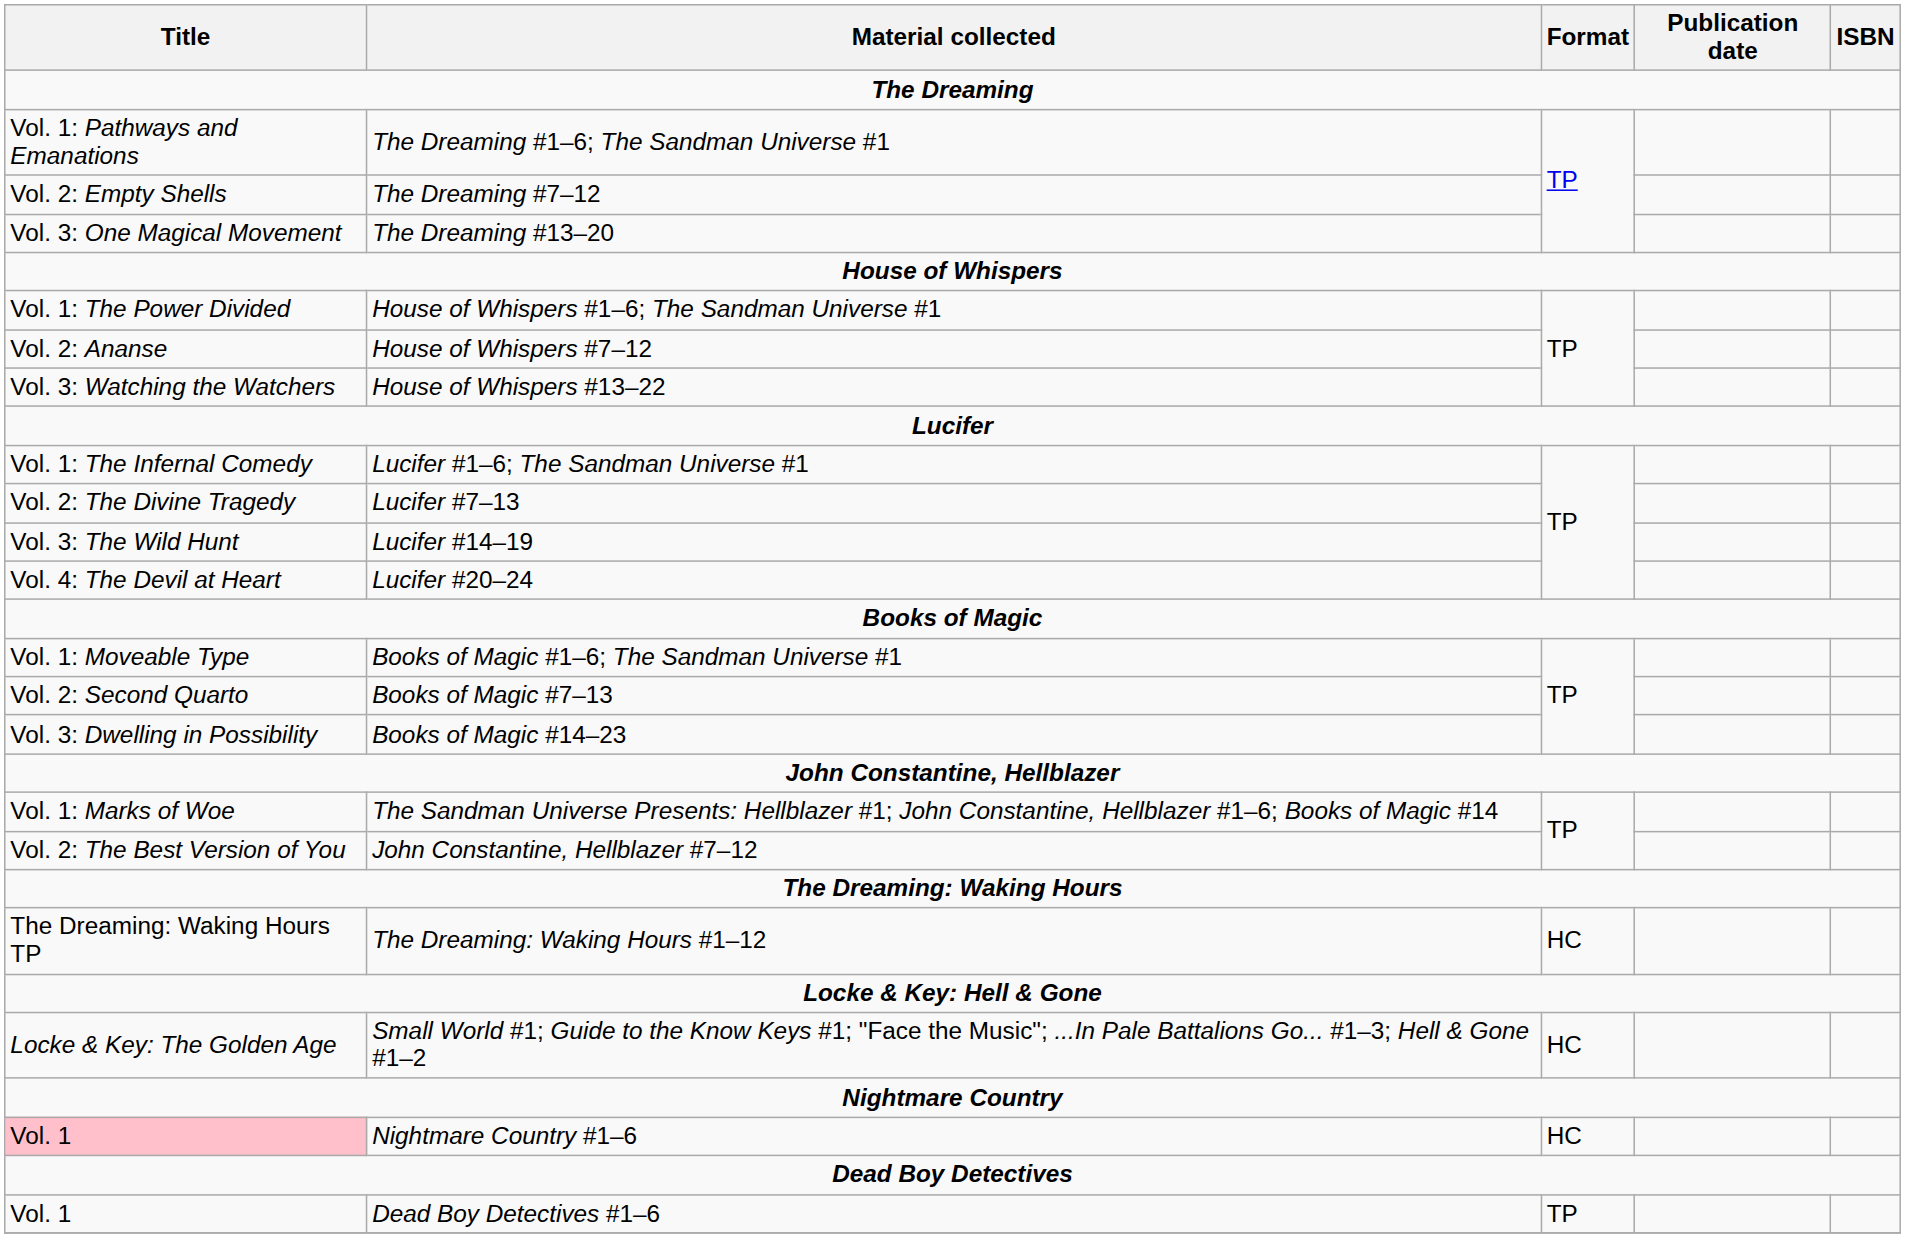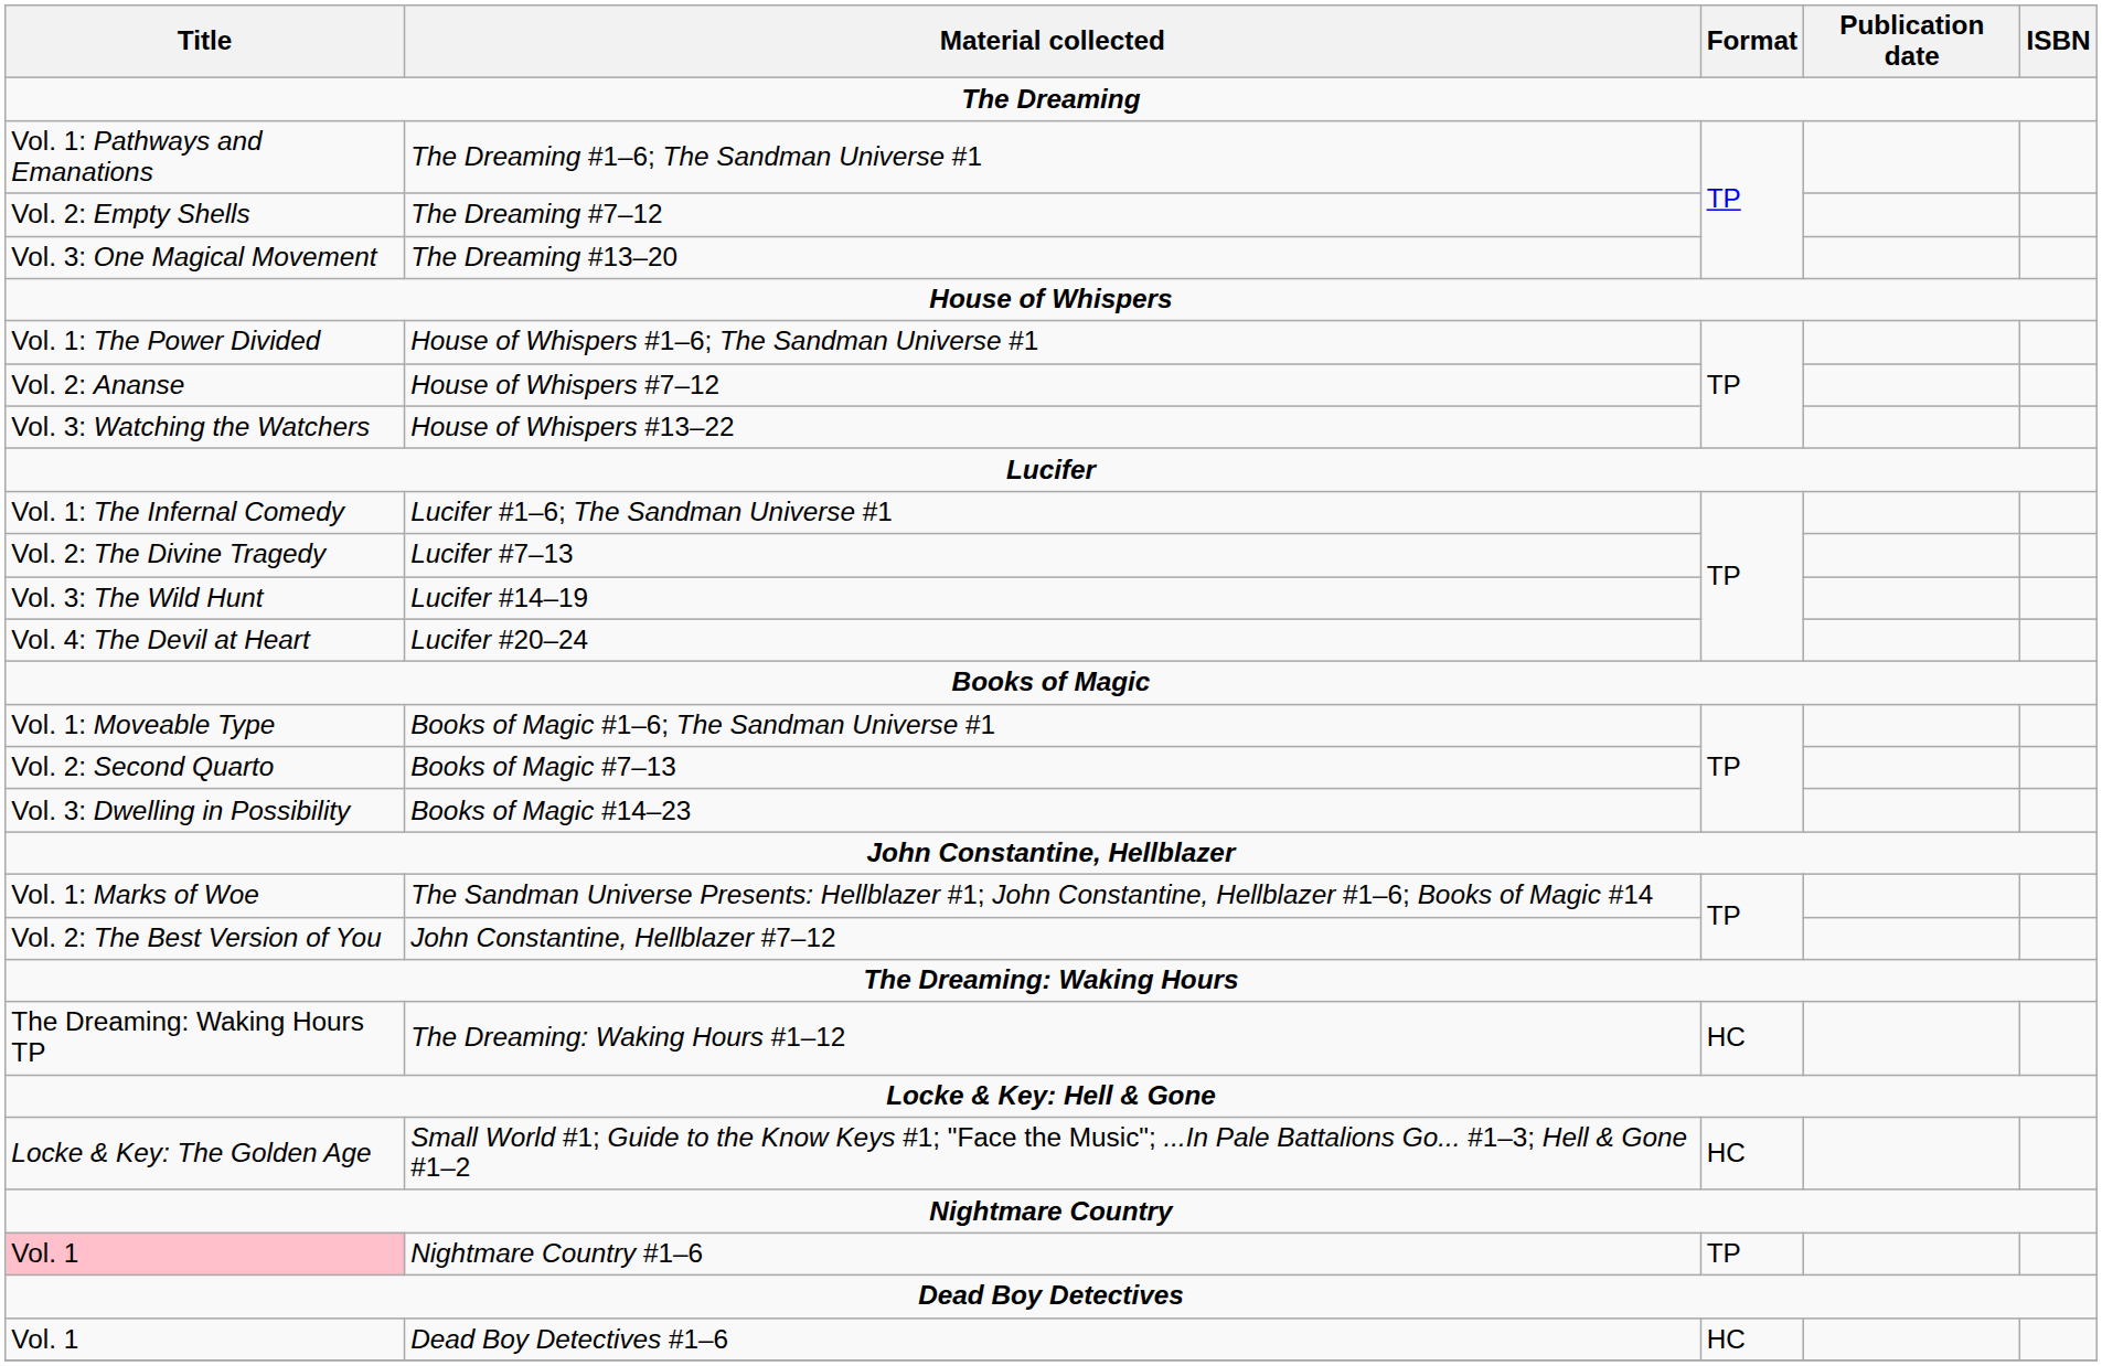Nightmare Country #1–6 | Format: HC -> TP
Dead Boy Detectives #1–6 | Format: TP -> HC
